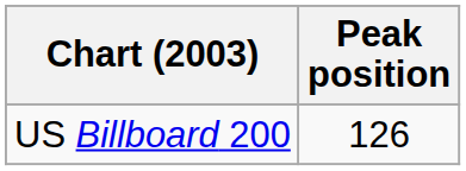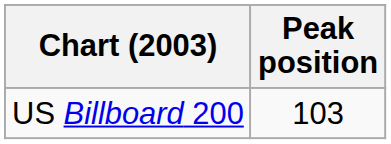US Billboard 200 | Peak position: 126 -> 103
